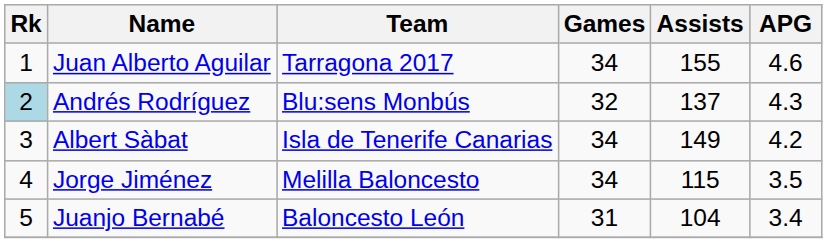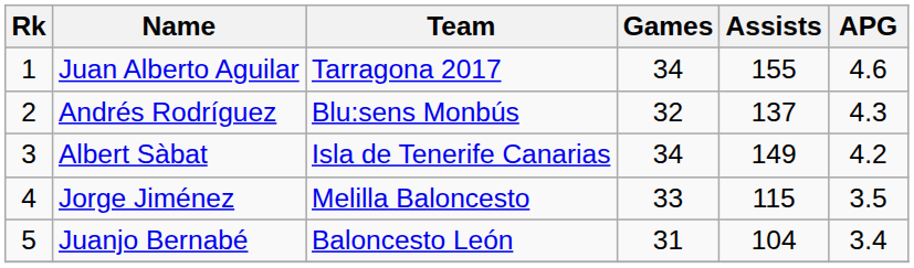Andrés Rodríguez | Rk: lightblue background -> no background
Jorge Jiménez | Games: 34 -> 33
